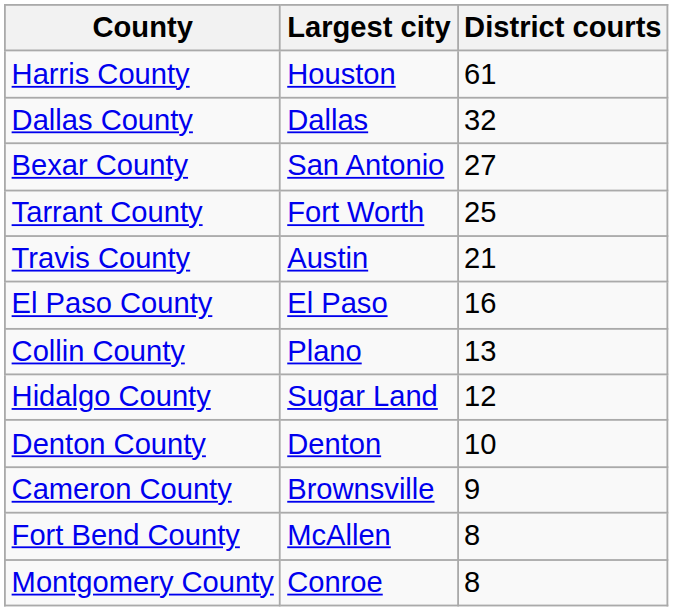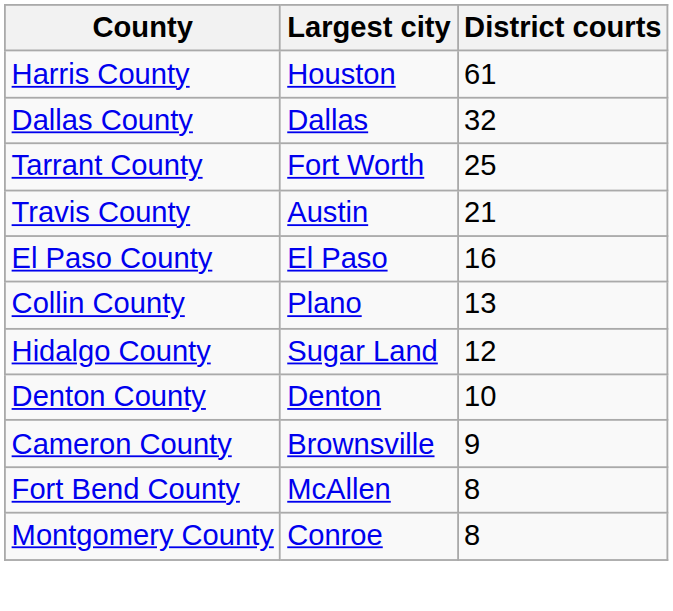- row: Bexar County | San Antonio | 27
